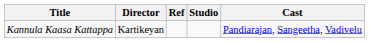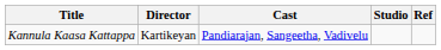columns swapped: Cast <-> Ref
